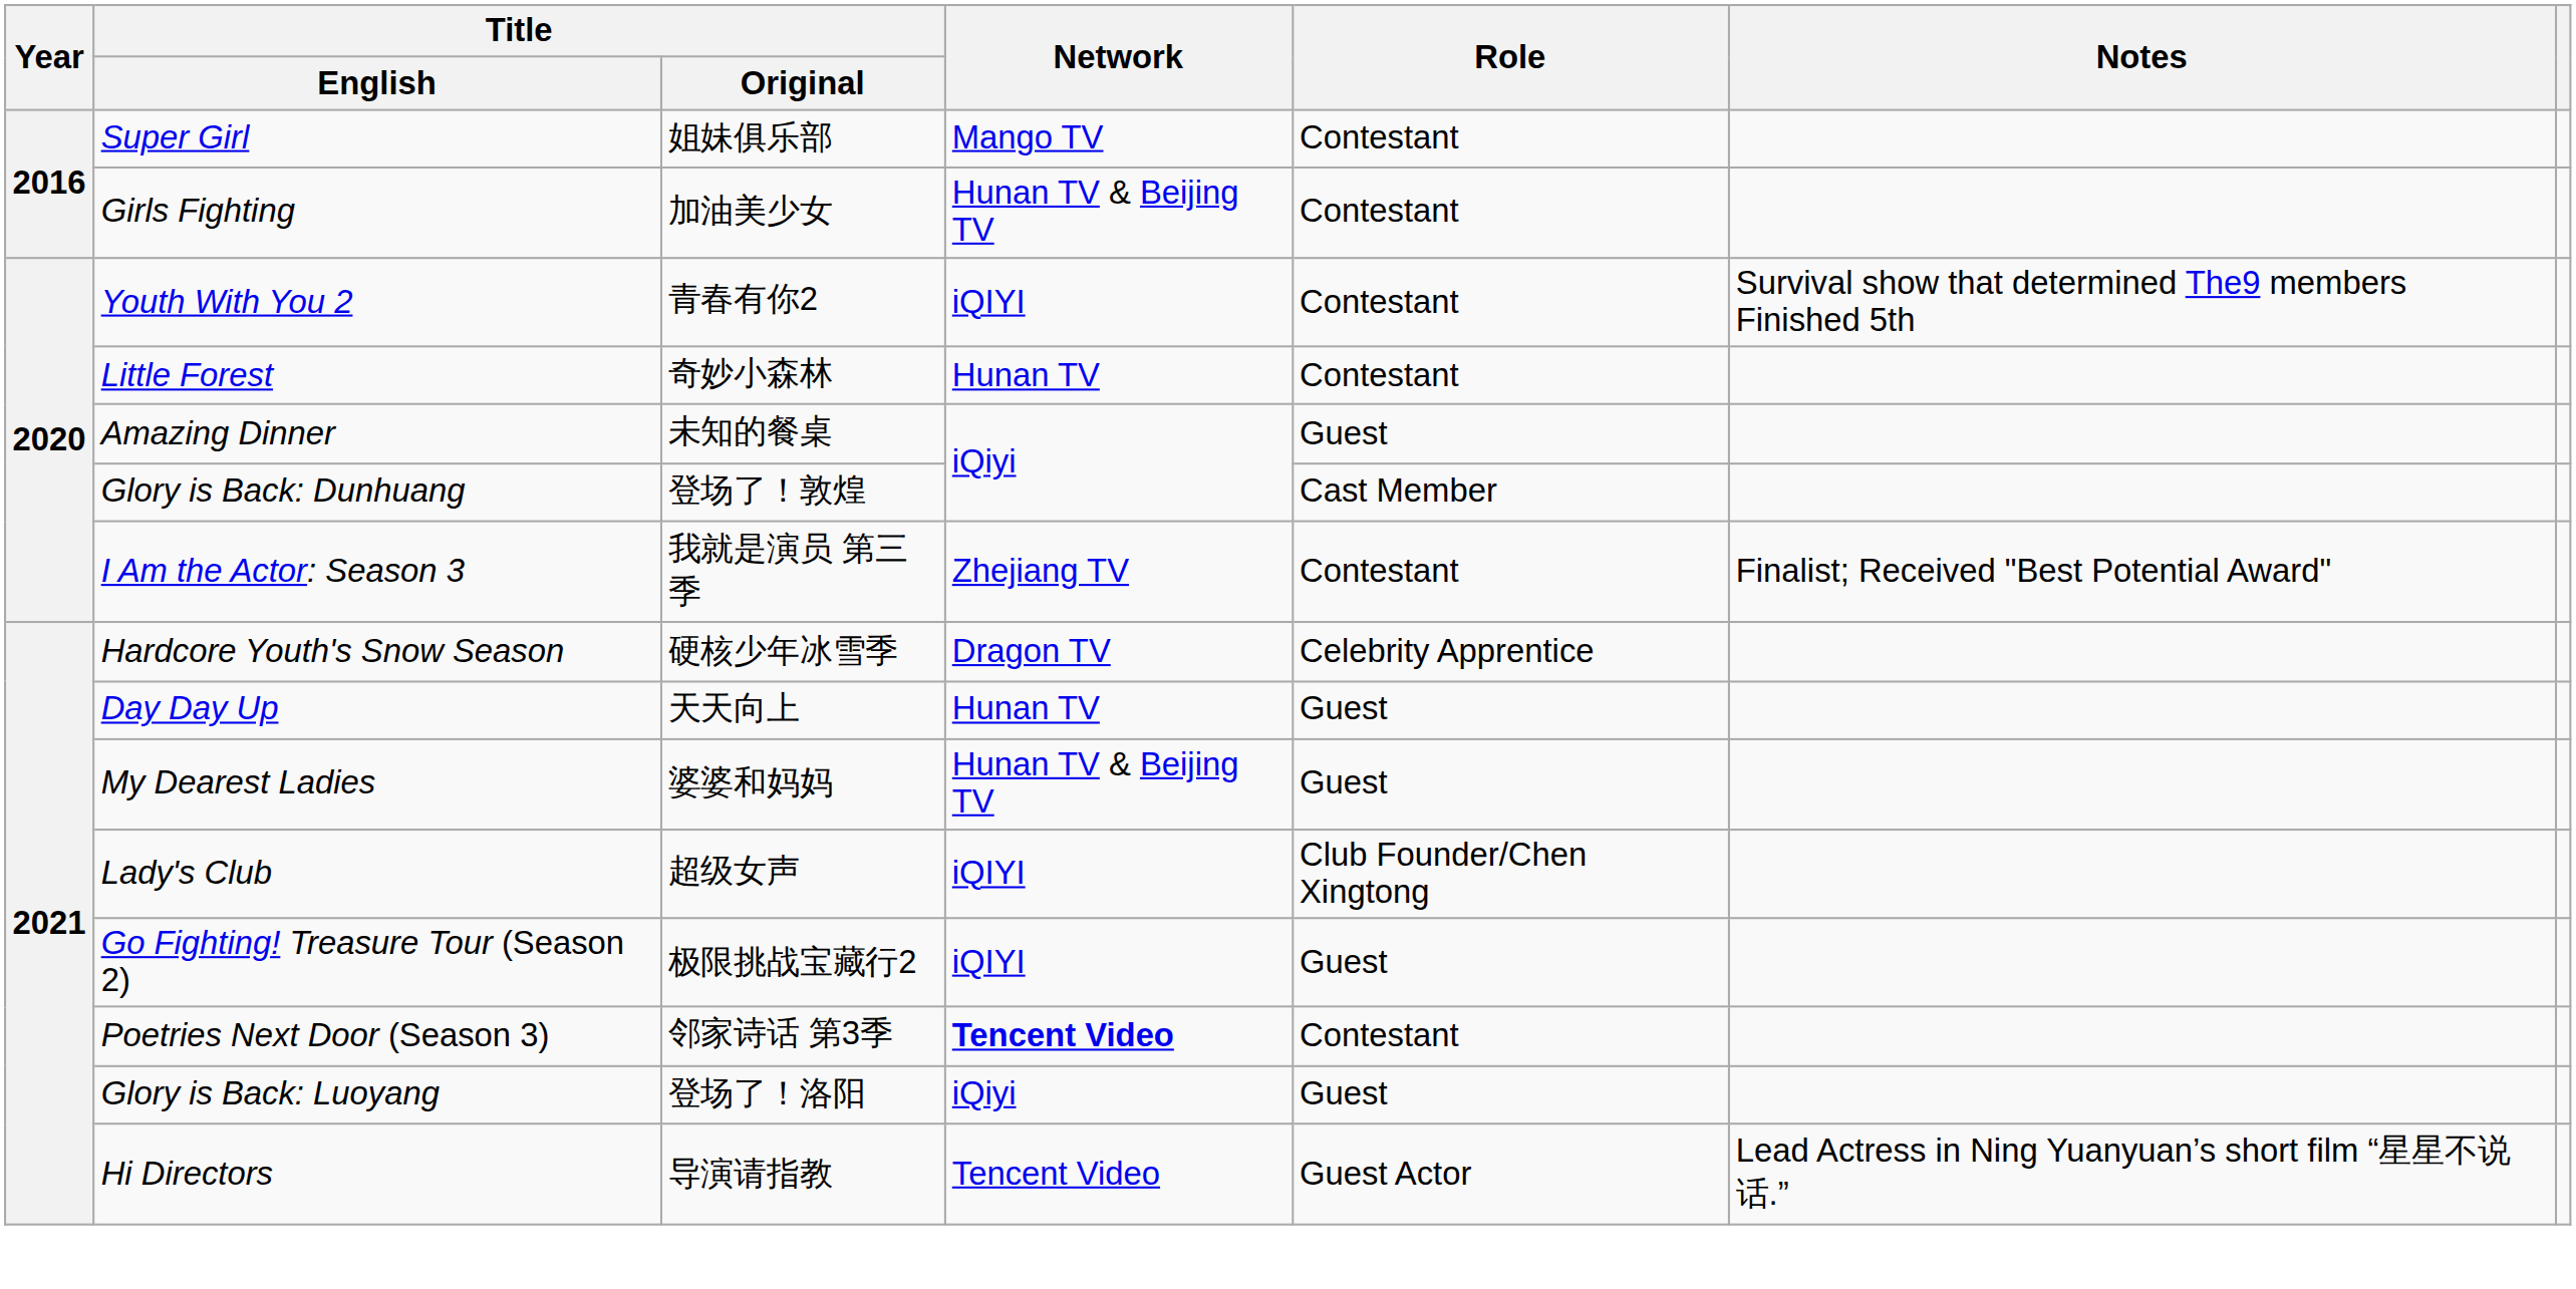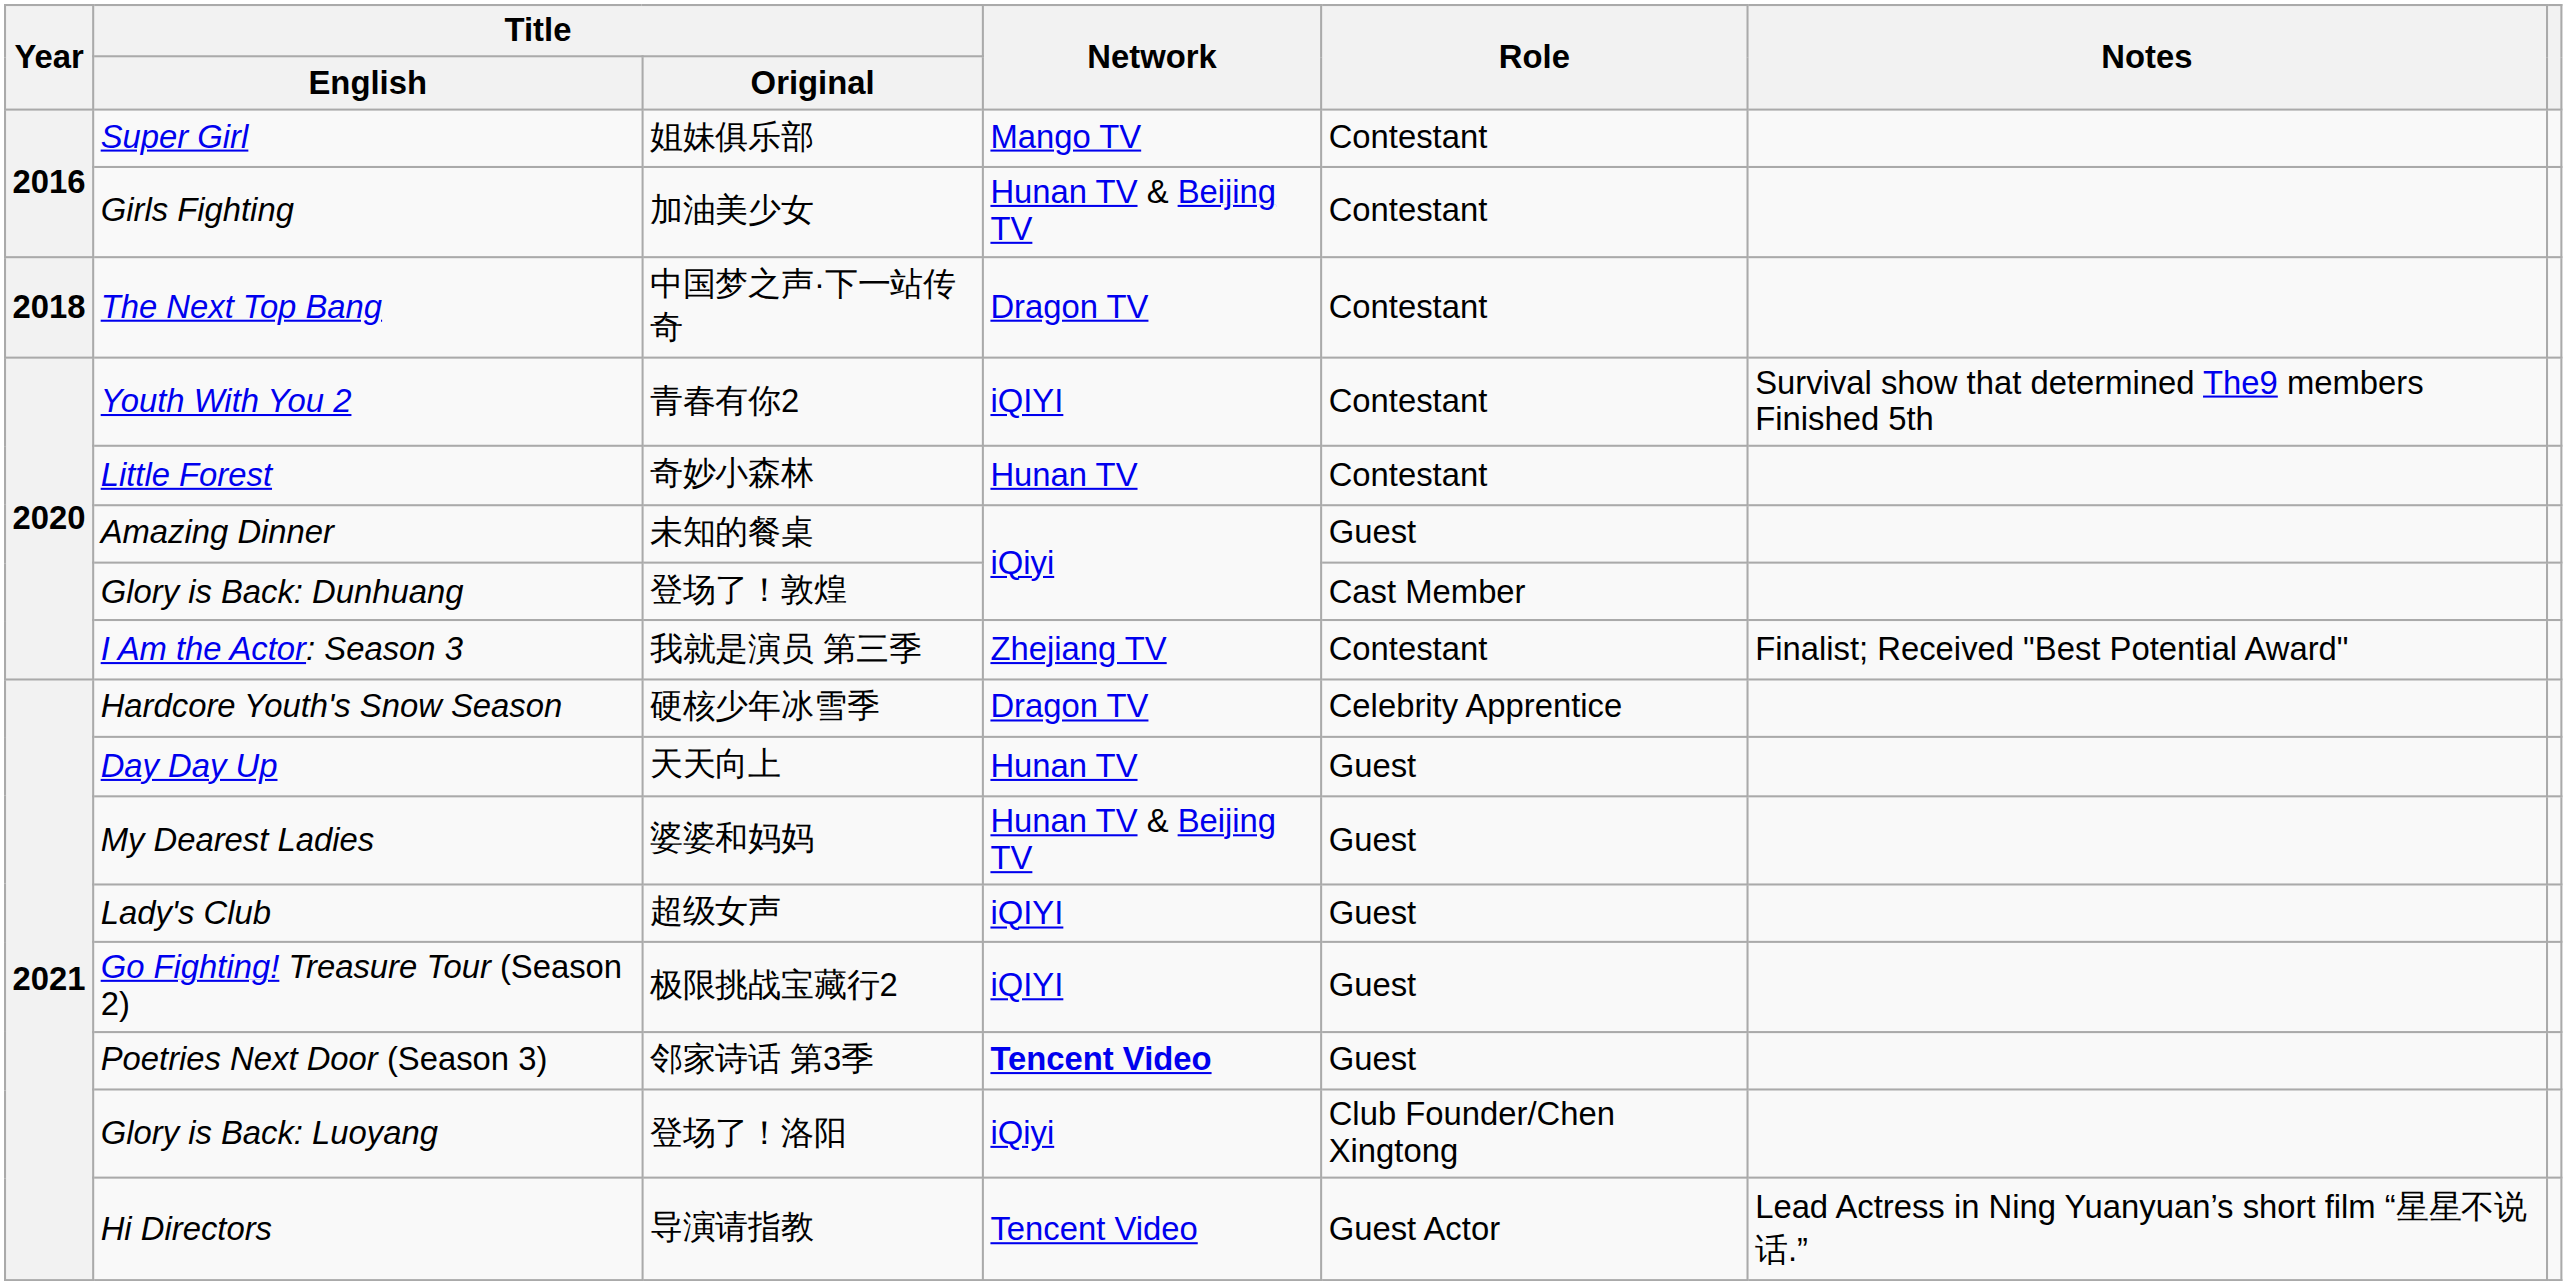+ row: 2018 | The Next Top Bang | 中国梦之声·下一站传奇 | Dragon TV | Contestant
Lady's Club | Role: Club Founder/Chen Xingtong -> Guest
Poetries Next Door (Season 3) | Role: Contestant -> Guest
Glory is Back: Luoyang | Role: Guest -> Club Founder/Chen Xingtong
